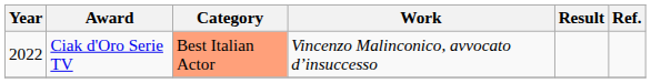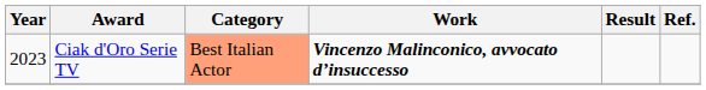Ciak d'Oro Serie TV | Year: 2022 -> 2023
Ciak d'Oro Serie TV | Work: normal -> bold
